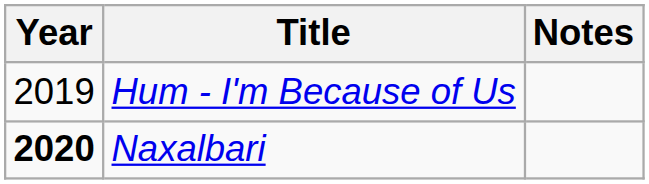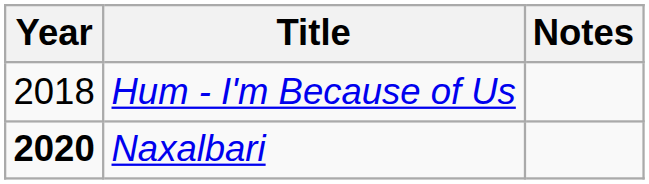Hum - I'm Because of Us | Year: 2019 -> 2018
